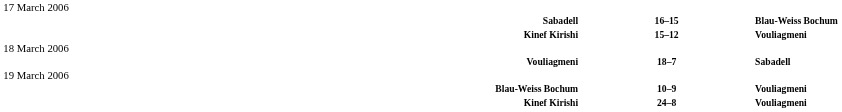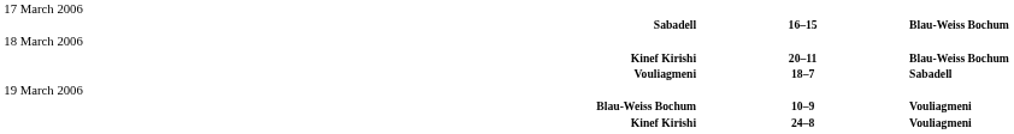- row: Kinef Kirishi | 15–12 | Vouliagmeni
+ row: Kinef Kirishi | 20–11 | Blau-Weiss Bochum
